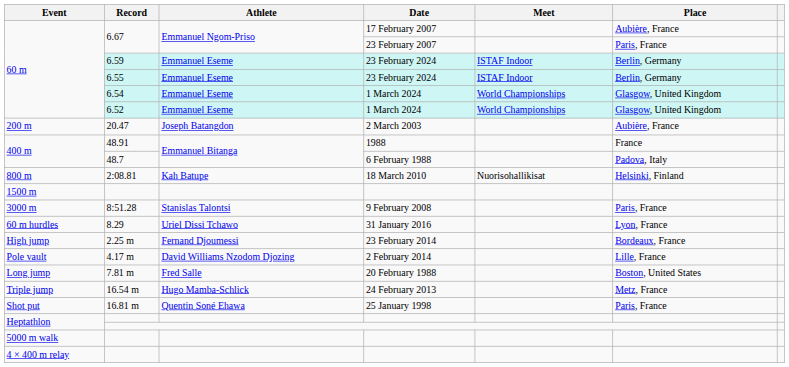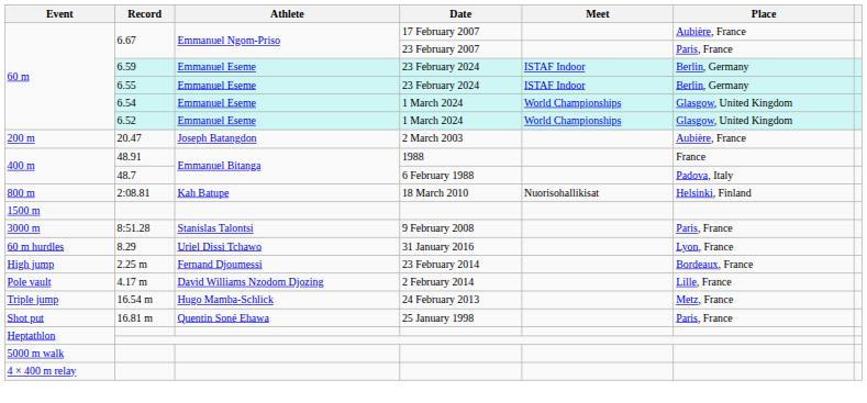- row: Long jump | 7.81 m | Fred Salle | 20 February 1988 | Boston, United States
